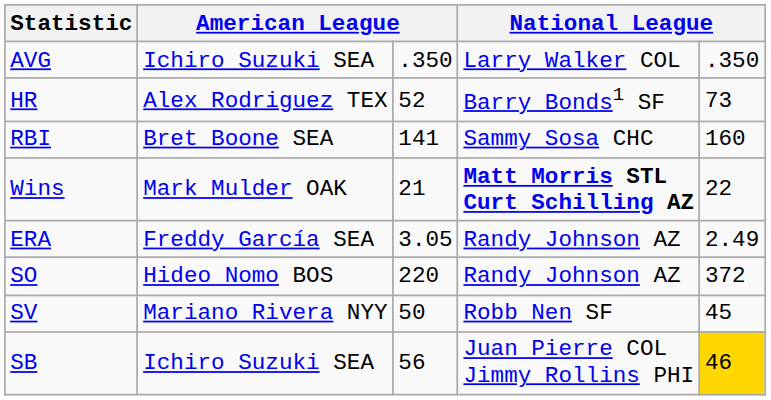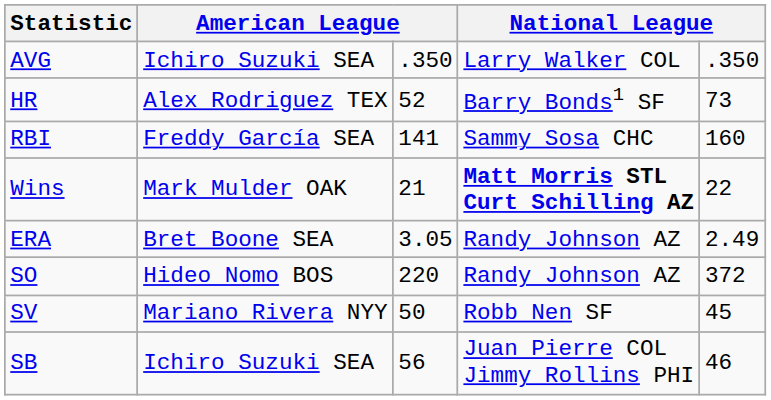RBI | column 2: Bret Boone SEA -> Freddy García SEA
ERA | column 2: Freddy García SEA -> Bret Boone SEA
SB | column 5: gold background -> no background
